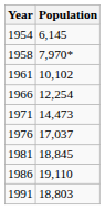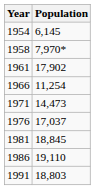1961 | Population: 10,102 -> 17,902
1966 | Population: 12,254 -> 11,254
